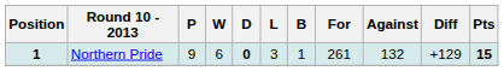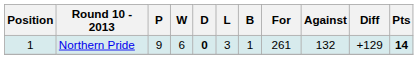Northern Pride | Position: bold -> normal
Northern Pride | Pts: 15 -> 14
